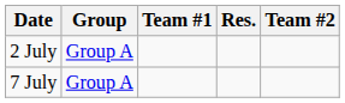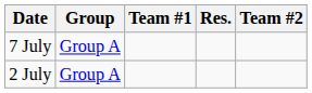rows swapped: 2 July <-> 7 July
